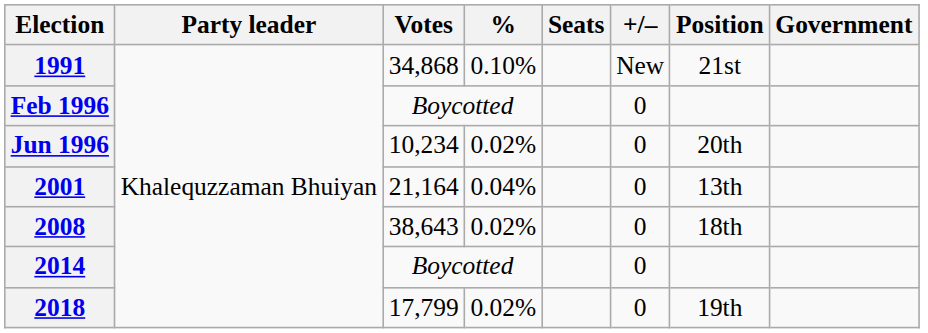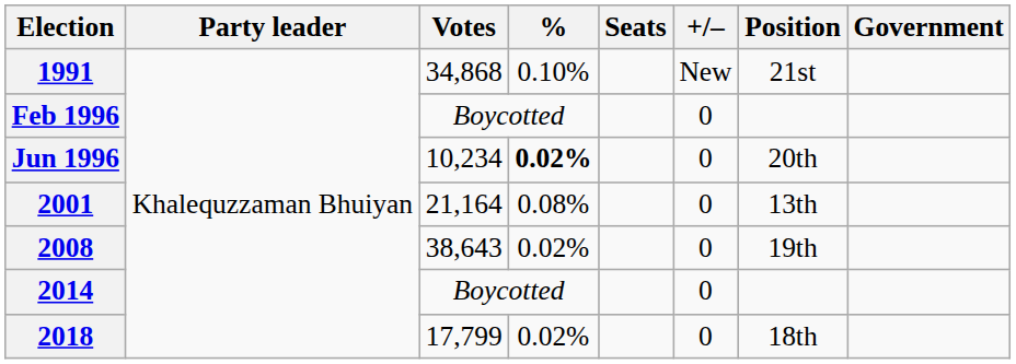Jun 1996 | %: normal -> bold
2001 | %: 0.04% -> 0.08%
2008 | Position: 18th -> 19th
2018 | Position: 19th -> 18th
